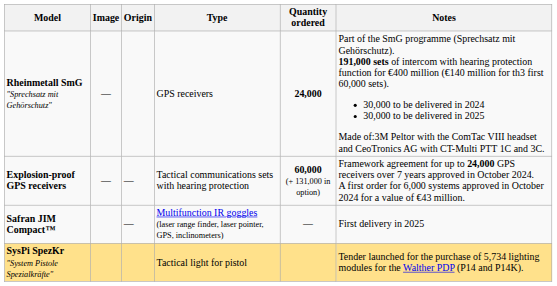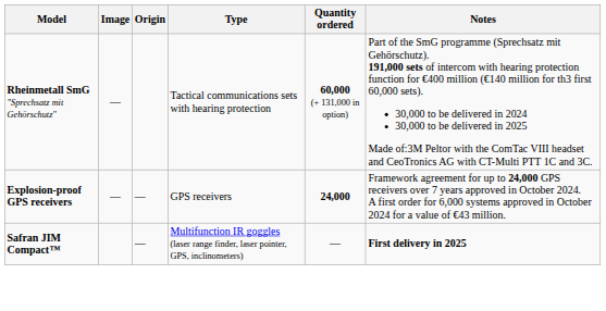Rheinmetall SmG "Sprechsatz mit Gehörschutz" | Type: GPS receivers -> Tactical communications sets with hearing protection
Rheinmetall SmG "Sprechsatz mit Gehörschutz" | Quantity ordered: 24,000 -> 60,000 (+ 131,000 in option)
Explosion-proof GPS receivers | Type: Tactical communications sets with hearing protection -> GPS receivers
Explosion-proof GPS receivers | Quantity ordered: 60,000 (+ 131,000 in option) -> 24,000
Safran JIM Compact™ | Notes: normal -> bold
- row: SysPi SpezKr "System Pistole Spezialkräfte" | Tactical light for pistol | Tender launched for the purchase of 5,734 lighting modules for the Walther PDP (P14 and P14K).
